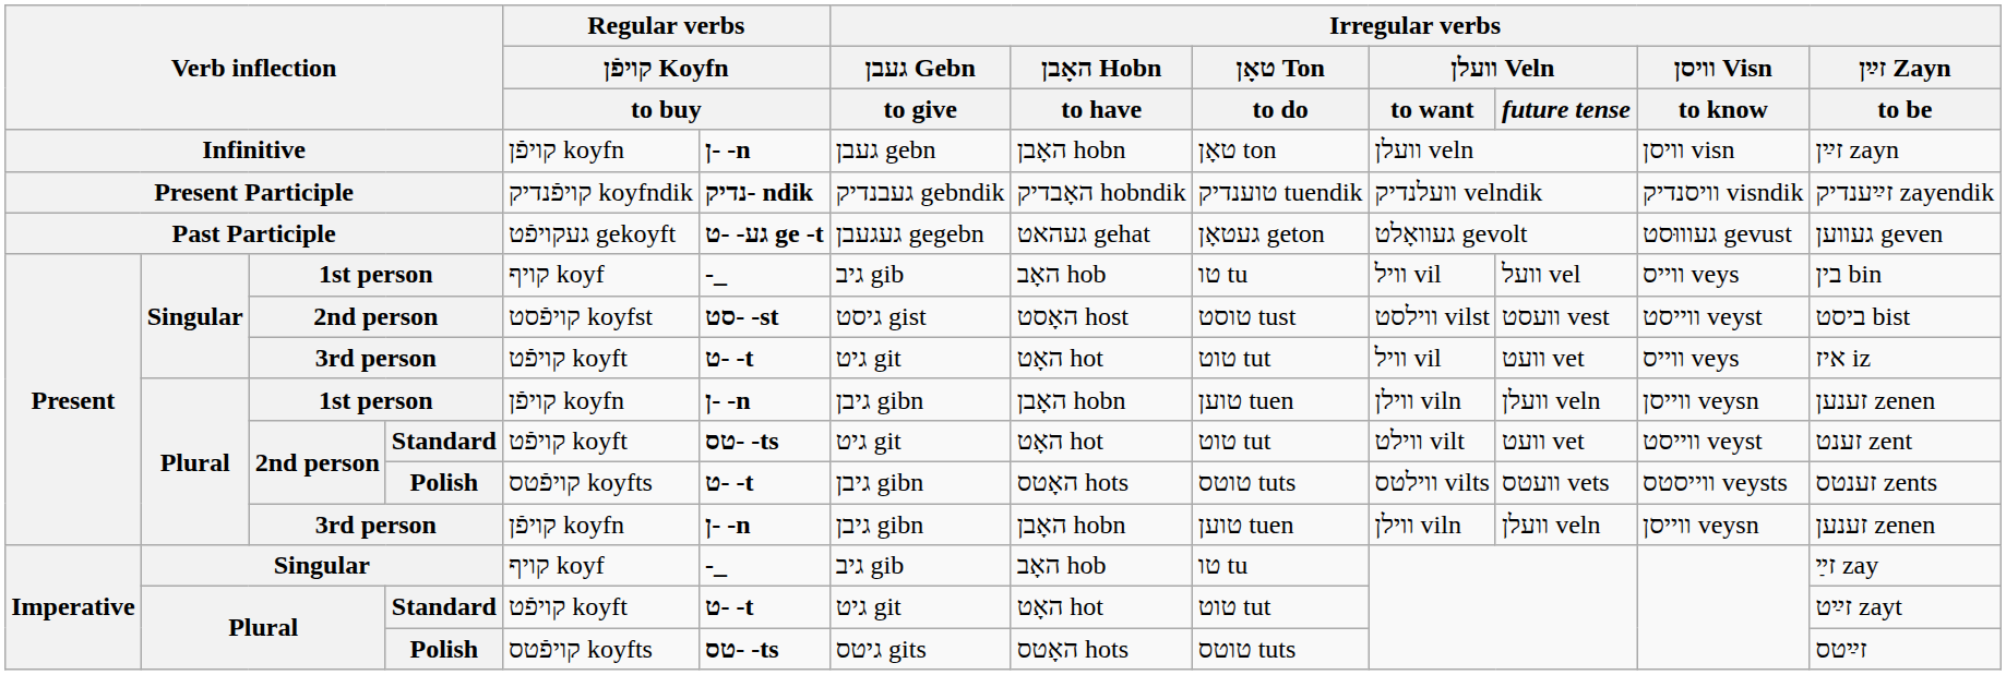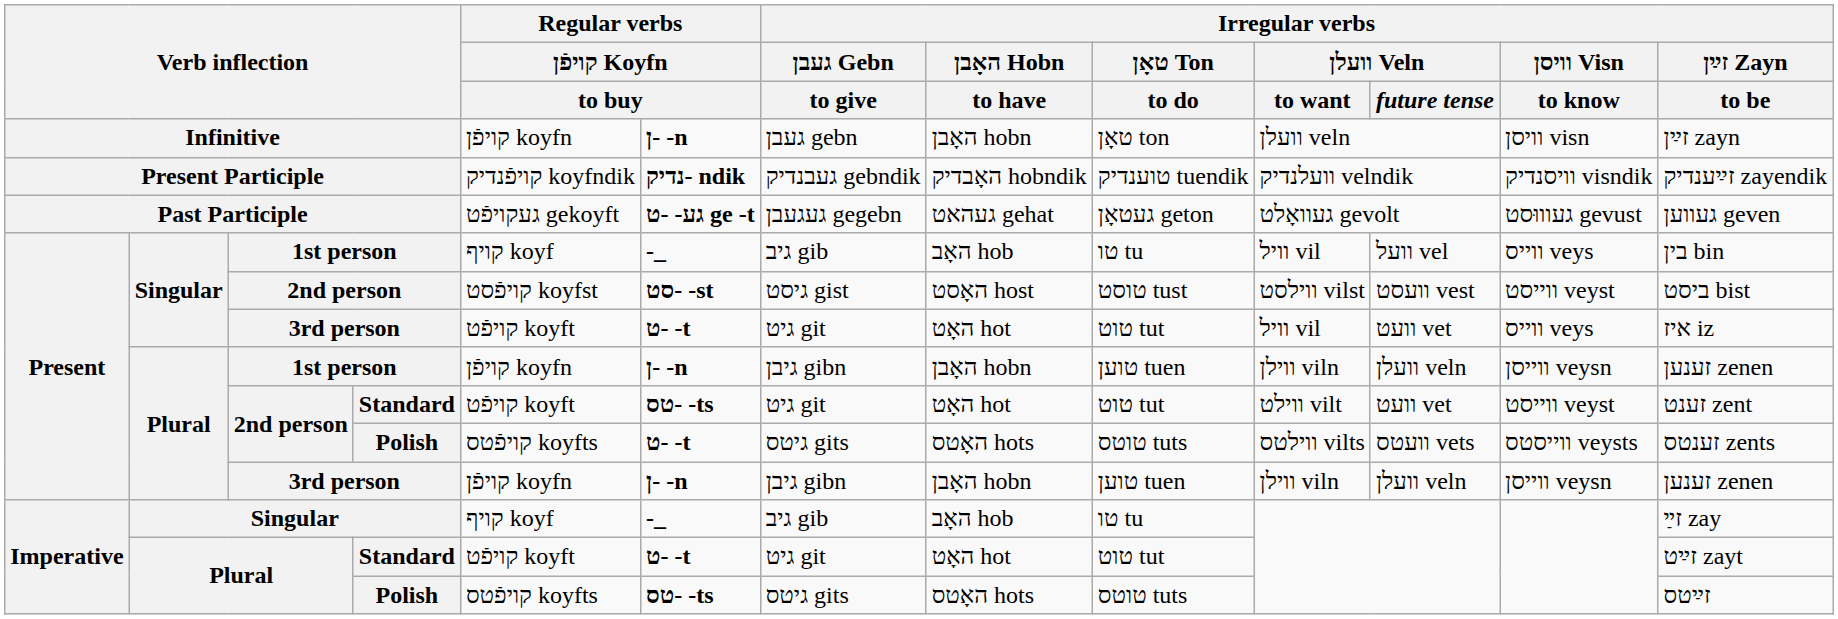2nd person / Polish | Irregular verbs / געבן Gebn / to give: גיבן gibn -> גיטס gits
